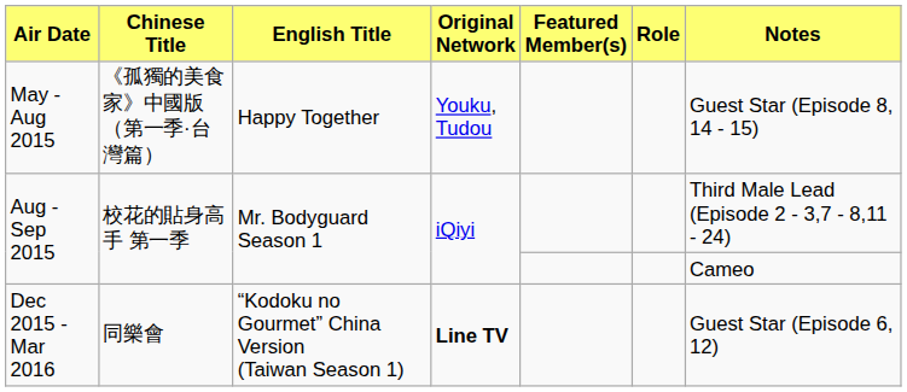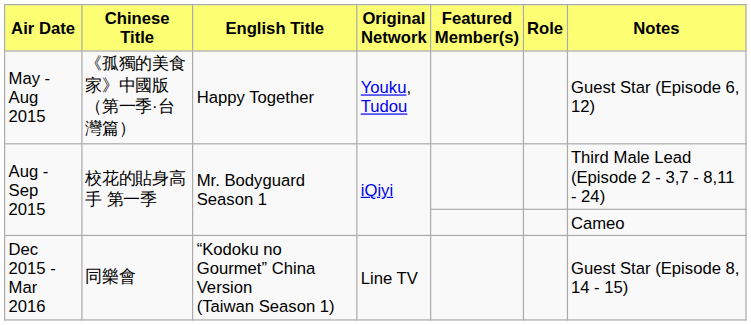May - Aug 2015 | Notes: Guest Star (Episode 8, 14 - 15) -> Guest Star (Episode 6, 12)
Dec 2015 - Mar 2016 | Original Network: bold -> normal
Dec 2015 - Mar 2016 | Notes: Guest Star (Episode 6, 12) -> Guest Star (Episode 8, 14 - 15)
